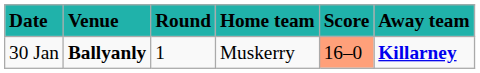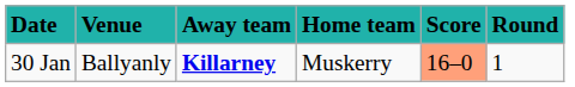columns swapped: Round <-> Away team
30 Jan | Venue: bold -> normal
